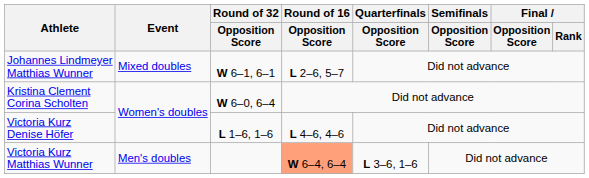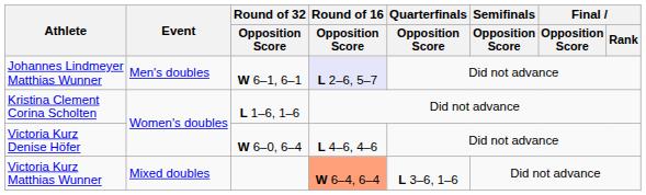Johannes Lindmeyer Matthias Wunner | Event: Mixed doubles -> Men's doubles
Johannes Lindmeyer Matthias Wunner | Round of 16 / Opposition Score: no background -> lavender background
Kristina Clement Corina Scholten | Round of 32 / Opposition Score: W 6–0, 6–4 -> L 1–6, 1–6
Victoria Kurz Denise Höfer | Round of 32 / Opposition Score: L 1–6, 1–6 -> W 6–0, 6–4
Victoria Kurz Matthias Wunner | Event: Men's doubles -> Mixed doubles
